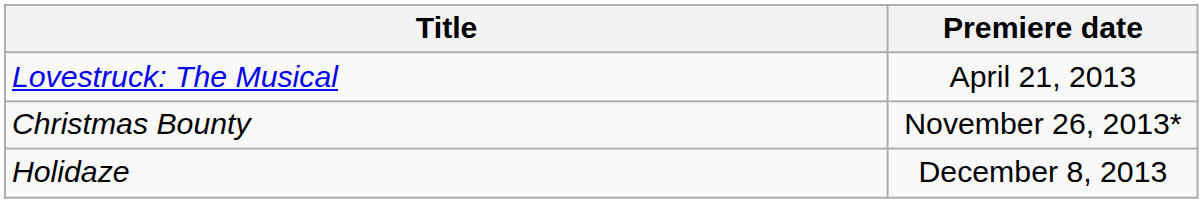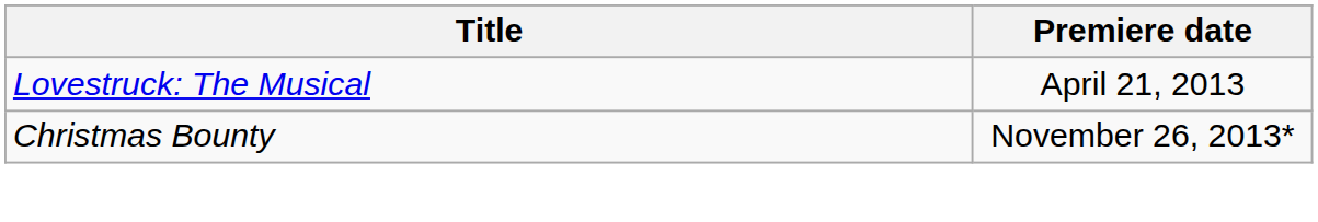- row: Holidaze | December 8, 2013
